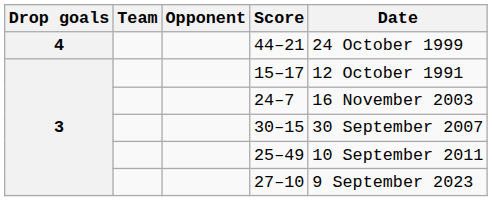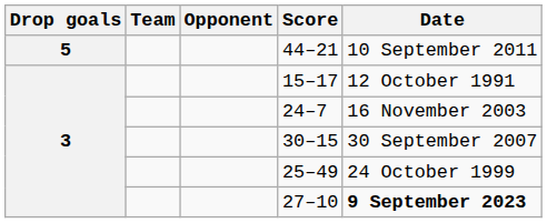44–21 | Drop goals: 4 -> 5
44–21 | Date: 24 October 1999 -> 10 September 2011
25–49 | Date: 10 September 2011 -> 24 October 1999
27–10 | Date: normal -> bold
